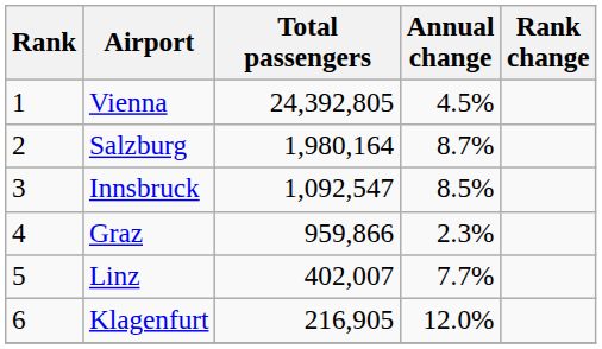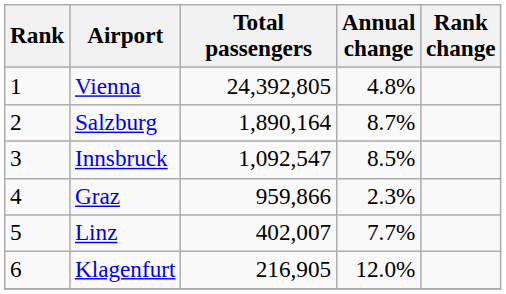Vienna | Annual change: 4.5% -> 4.8%
Salzburg | Total passengers: 1,980,164 -> 1,890,164
